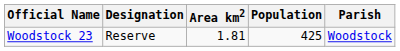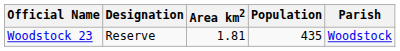Woodstock 23 | Population: 425 -> 435
